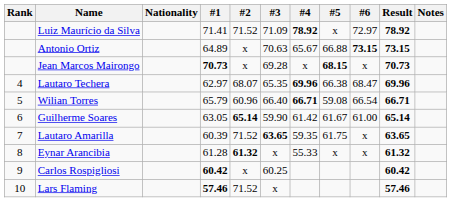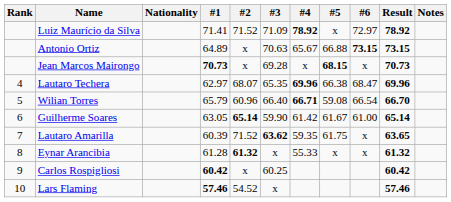Wilian Torres | Result: 66.71 -> 66.70
Lautaro Amarilla | #3: 63.65 -> 63.62
Lars Flaming | #2: 71.52 -> 54.52
